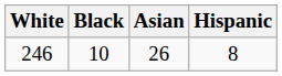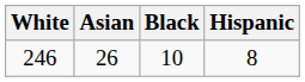columns swapped: Asian <-> Black
